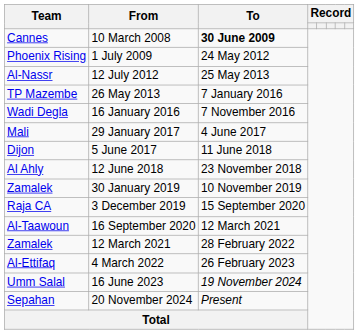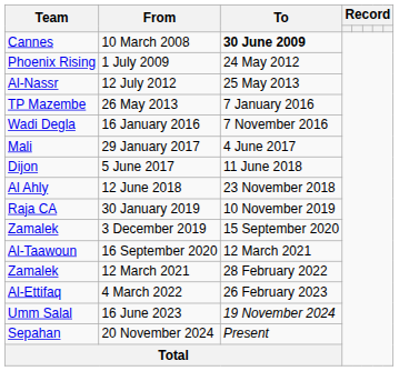30 January 2019 | Team: Zamalek -> Raja CA
3 December 2019 | Team: Raja CA -> Zamalek
